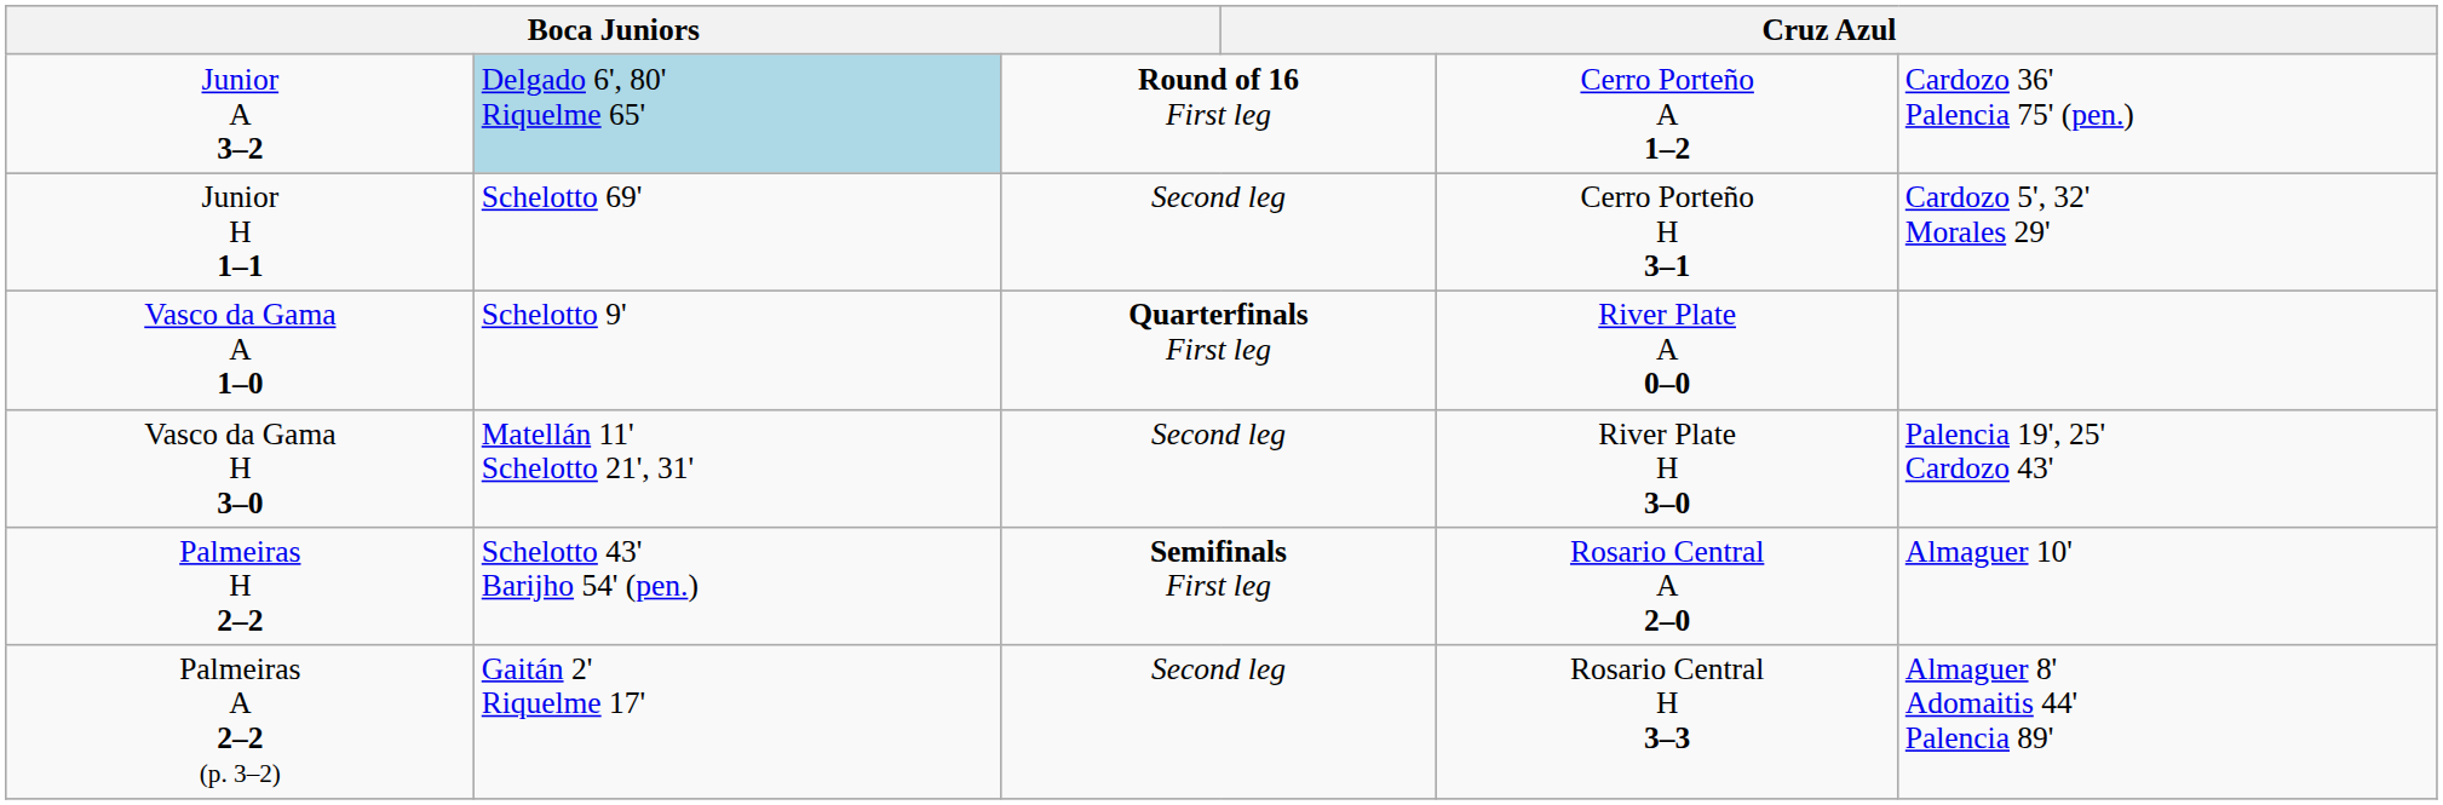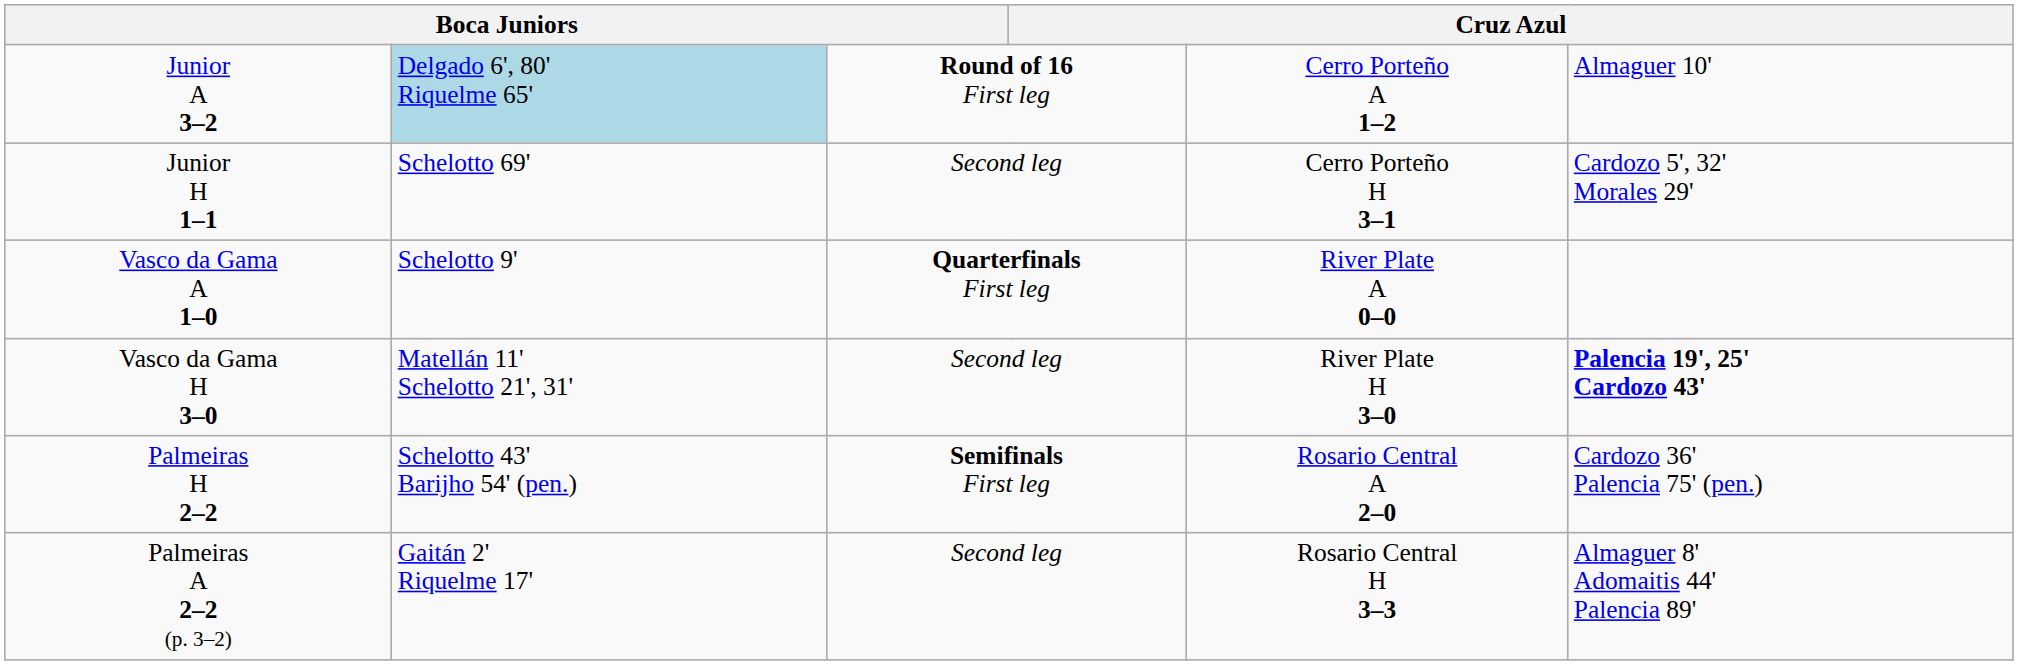Junior A 3–2 | column 6: Cardozo 36' Palencia 75' (pen.) -> Almaguer 10'
Vasco da Gama H 3–0 | column 6: normal -> bold
Palmeiras H 2–2 | column 6: Almaguer 10' -> Cardozo 36' Palencia 75' (pen.)
